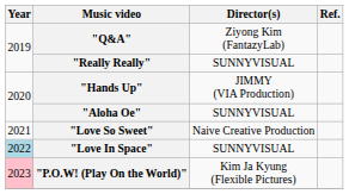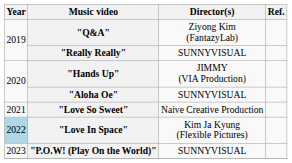"Love In Space" | Director(s): SUNNYVISUAL -> Kim Ja Kyung (Flexible Pictures)
"P.O.W! (Play On the World)" | Year: pink background -> no background
"P.O.W! (Play On the World)" | Director(s): Kim Ja Kyung (Flexible Pictures) -> SUNNYVISUAL
